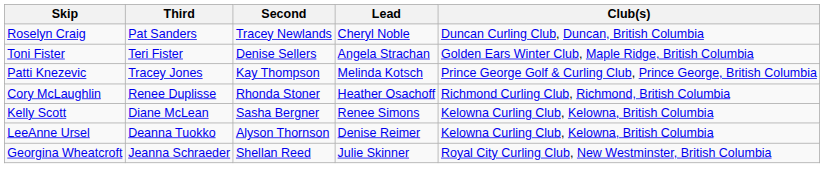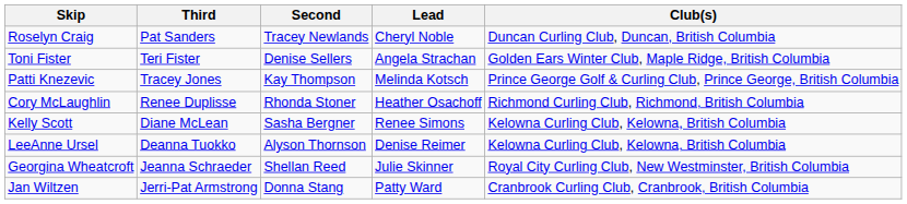+ row: Jan Wiltzen | Jerri-Pat Armstrong | Donna Stang | Patty Ward | Cranbrook Curling Club, Cranbrook, British Columbia
